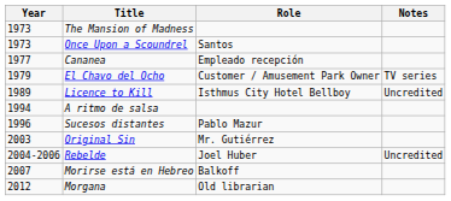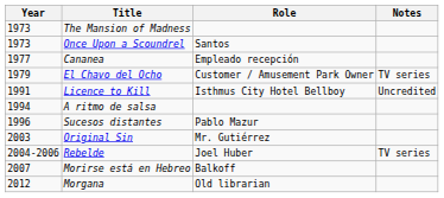Licence to Kill | Year: 1989 -> 1991
Rebelde | Notes: Uncredited -> TV series
